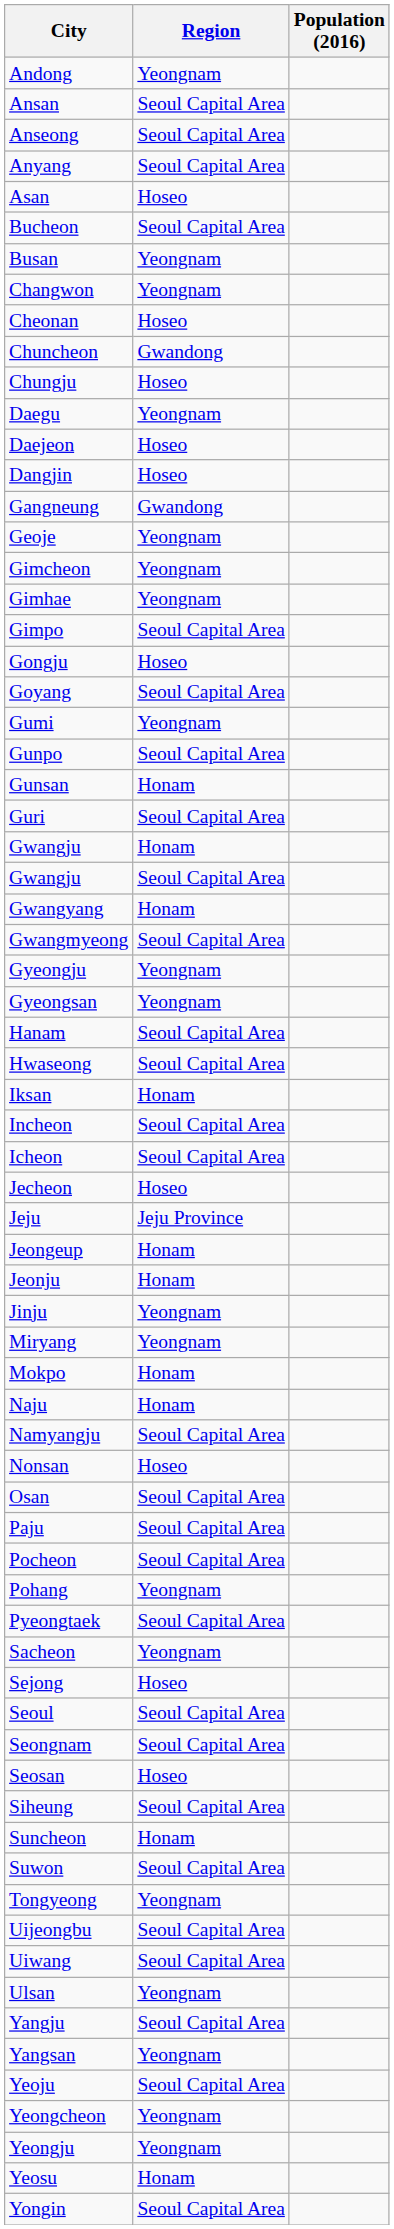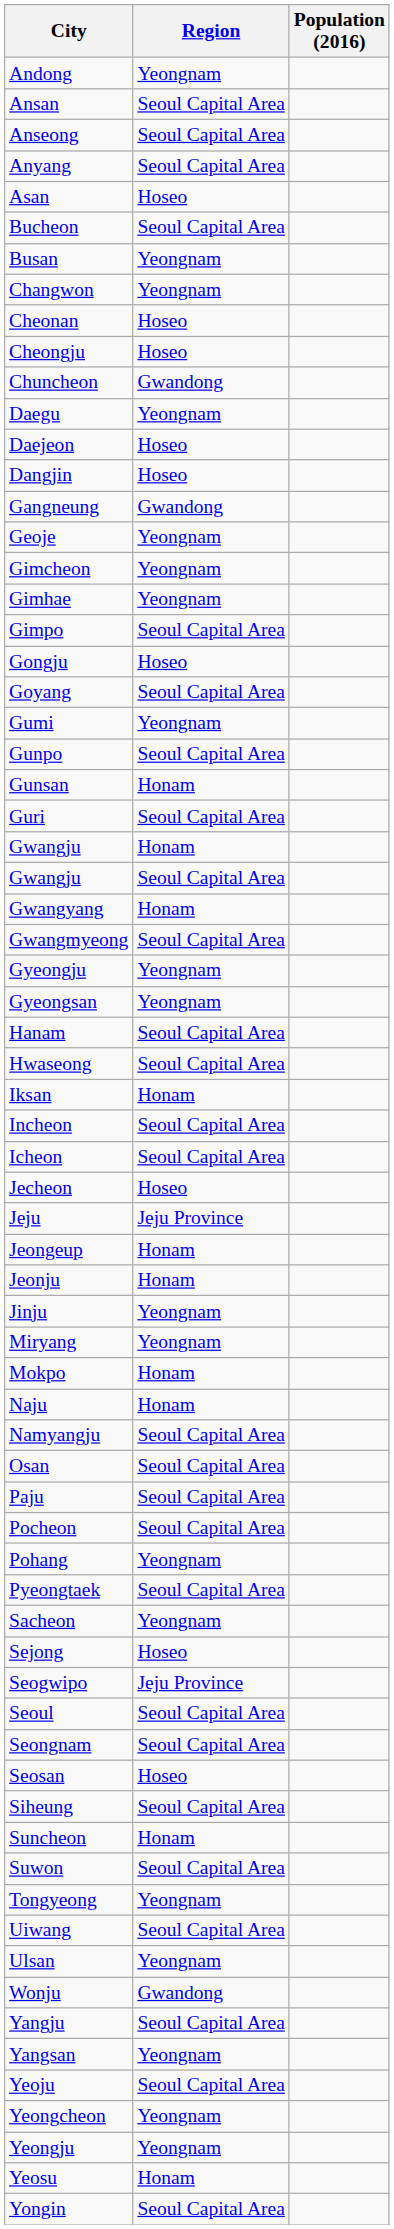+ row: Cheongju | Hoseo
- row: Chungju | Hoseo
- row: Nonsan | Hoseo
+ row: Seogwipo | Jeju Province
- row: Uijeongbu | Seoul Capital Area
+ row: Wonju | Gwandong
